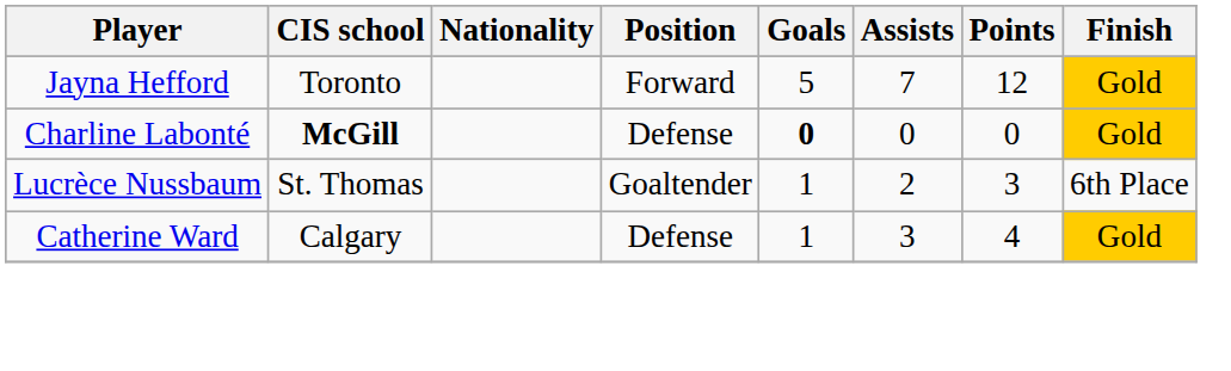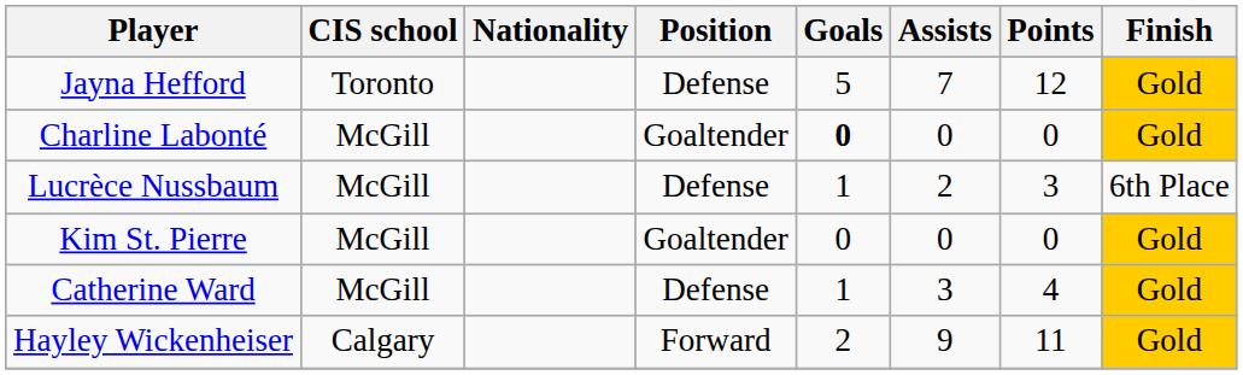Jayna Hefford | Position: Forward -> Defense
Charline Labonté | CIS school: bold -> normal
Charline Labonté | Position: Defense -> Goaltender
Lucrèce Nussbaum | CIS school: St. Thomas -> McGill
Lucrèce Nussbaum | Position: Goaltender -> Defense
+ row: Kim St. Pierre | McGill | Goaltender | 0 | 0 | 0 | Gold
Catherine Ward | CIS school: Calgary -> McGill
+ row: Hayley Wickenheiser | Calgary | Forward | 2 | 9 | 11 | Gold
